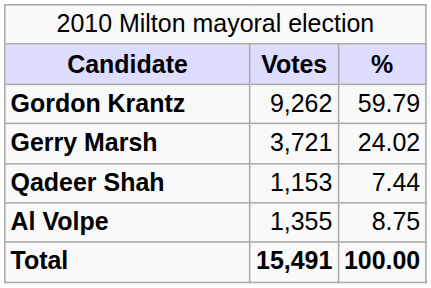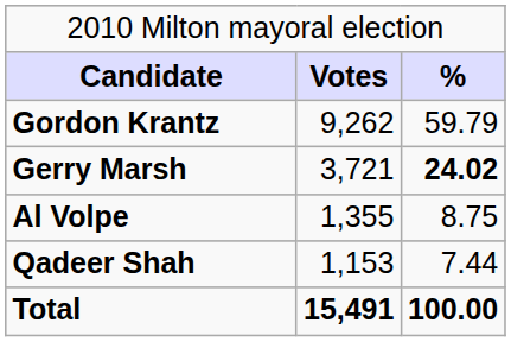Gerry Marsh | column 3: normal -> bold
rows swapped: Al Volpe <-> Qadeer Shah
